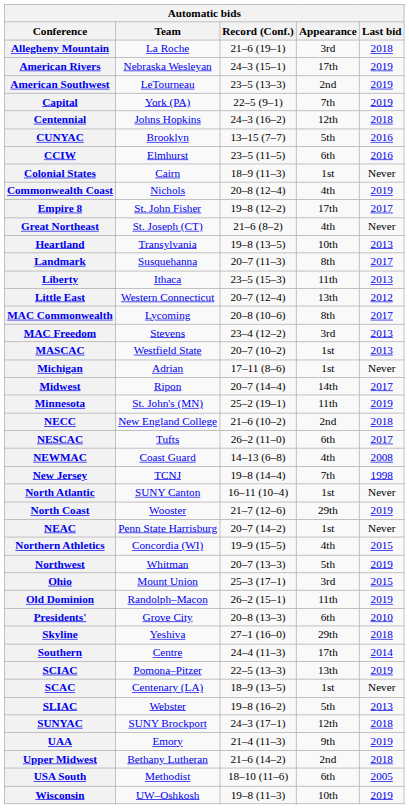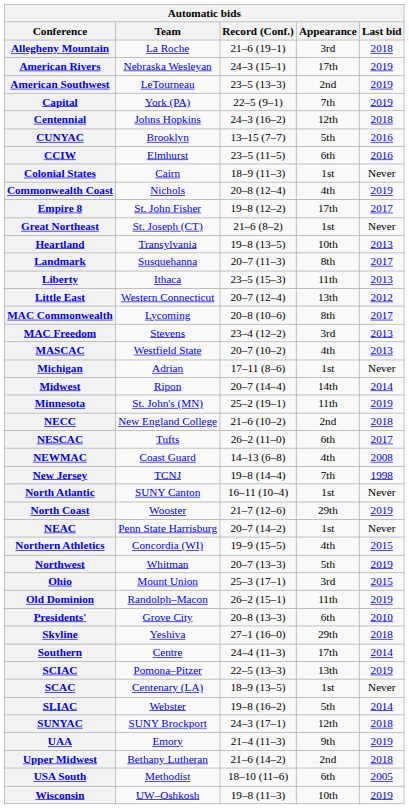Great Northeast | Appearance: 4th -> 1st
MASCAC | Appearance: 1st -> 4th
Midwest | Last bid: 2017 -> 2014
SLIAC | Last bid: 2013 -> 2014
